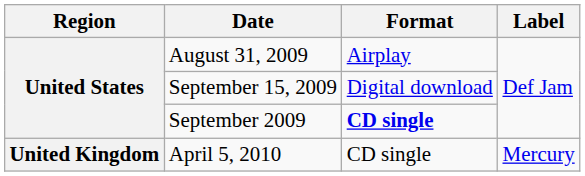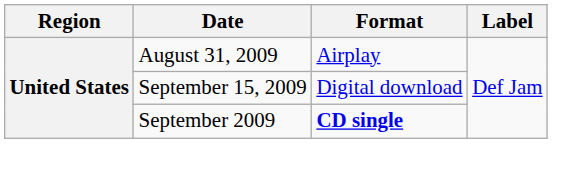- row: United Kingdom | April 5, 2010 | CD single | Mercury
